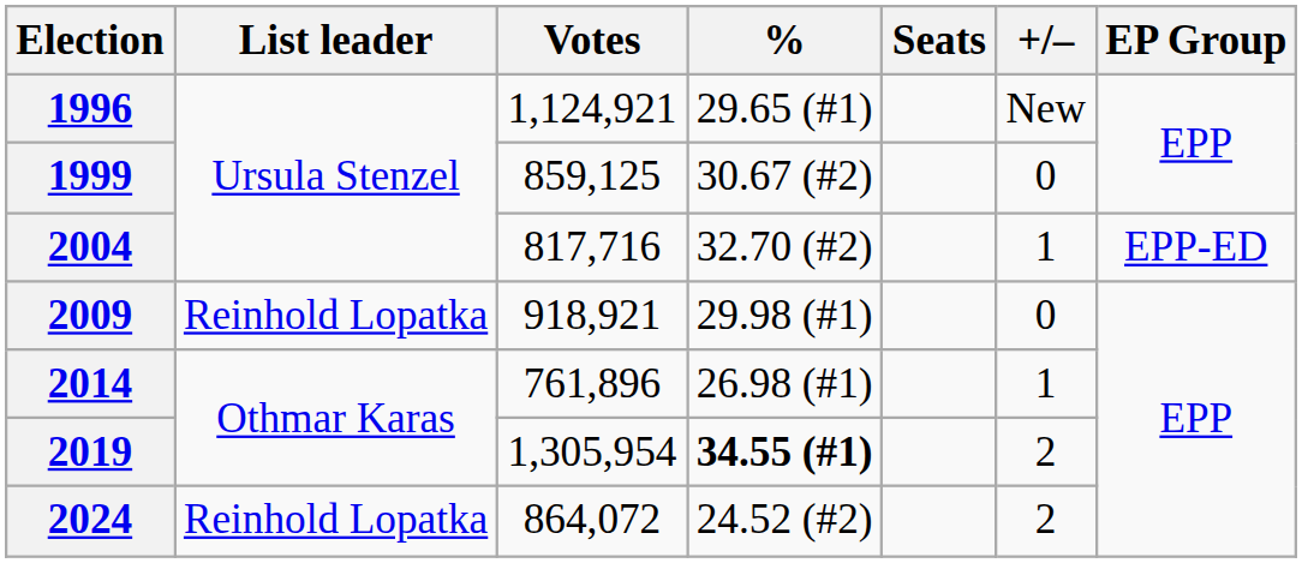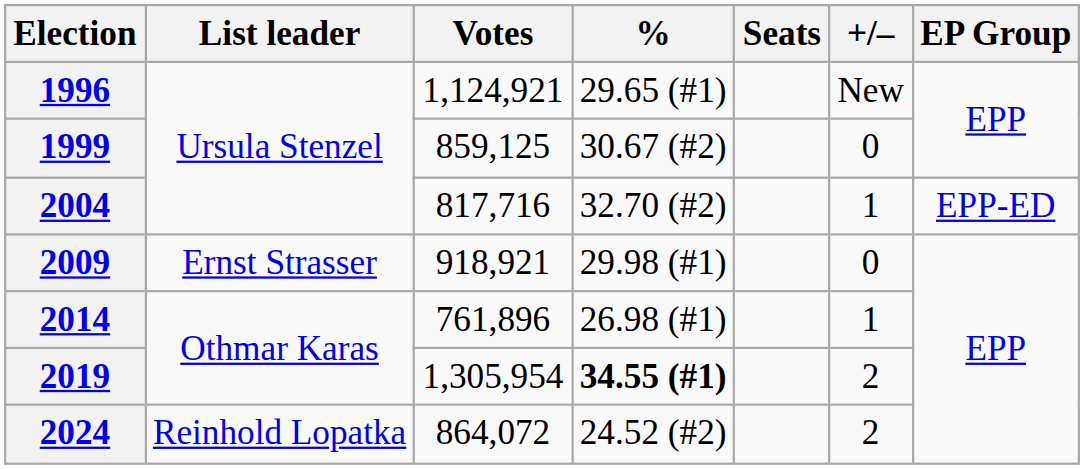2009 | List leader: Reinhold Lopatka -> Ernst Strasser
